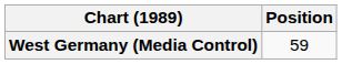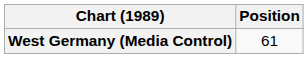West Germany (Media Control) | Position: 59 -> 61
